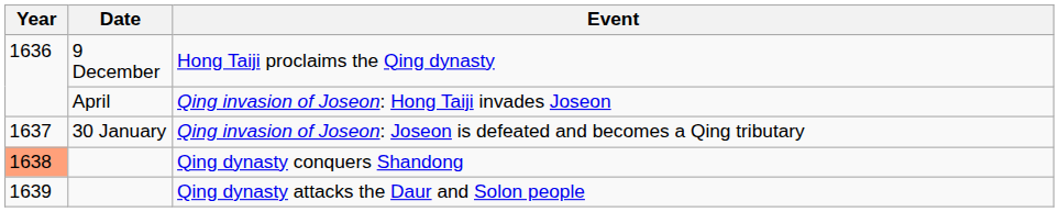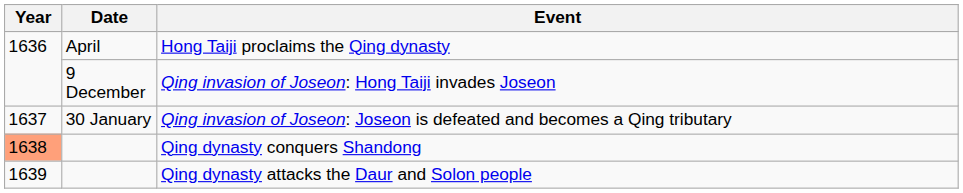Hong Taiji proclaims the Qing dynasty | Date: 9 December -> April
Qing invasion of Joseon: Hong Taiji invades Joseon | Date: April -> 9 December
